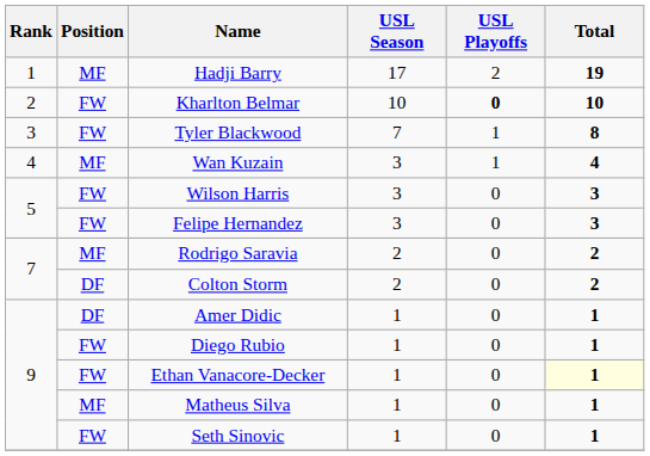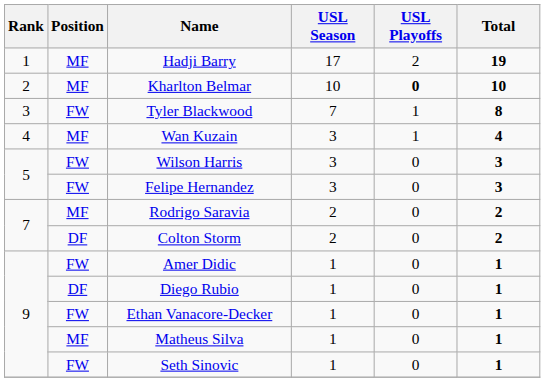Kharlton Belmar | Position: FW -> MF
Amer Didic | Position: DF -> FW
Diego Rubio | Position: FW -> DF
Ethan Vanacore-Decker | Total: lightyellow background -> no background
